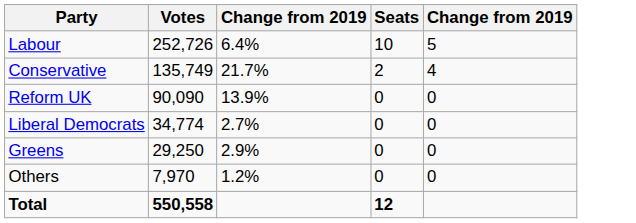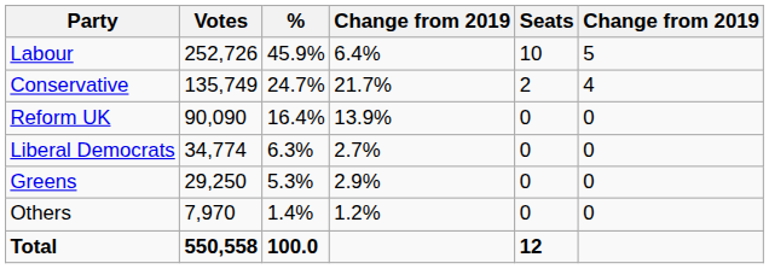+ column: % | 45.9% | 24.7% | 16.4% | 6.3% | 5.3% | 1.4% | 100.0
